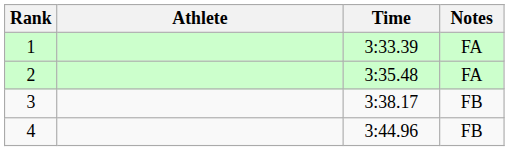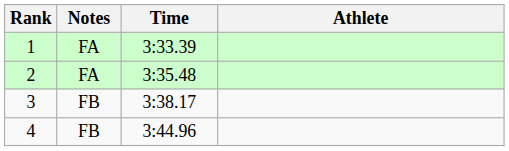columns swapped: Athlete <-> Notes
